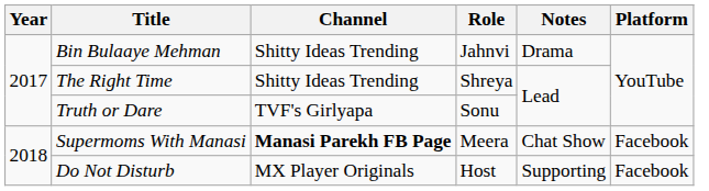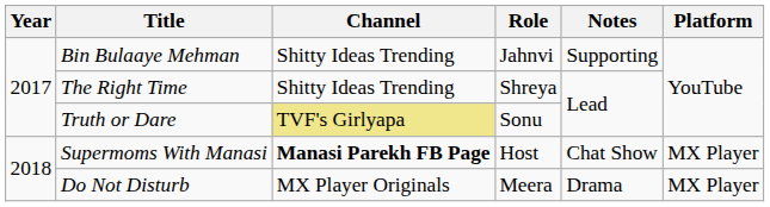Bin Bulaaye Mehman | Notes: Drama -> Supporting
Truth or Dare | Channel: no background -> khaki background
Supermoms With Manasi | Role: Meera -> Host
Supermoms With Manasi | Platform: Facebook -> MX Player
Do Not Disturb | Role: Host -> Meera
Do Not Disturb | Notes: Supporting -> Drama
Do Not Disturb | Platform: Facebook -> MX Player
